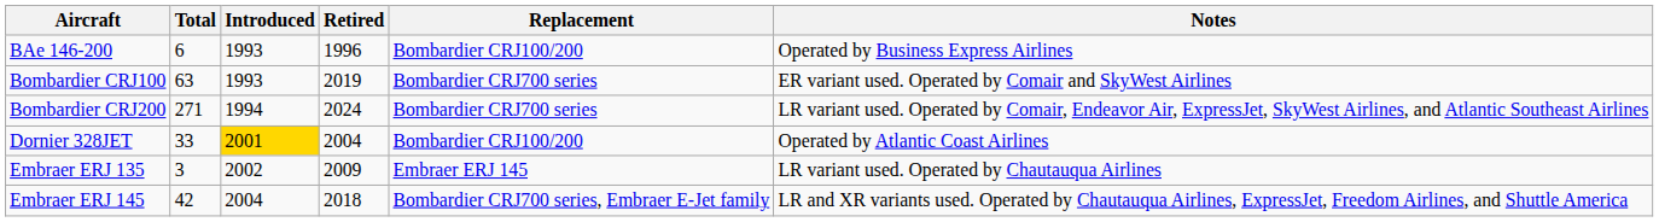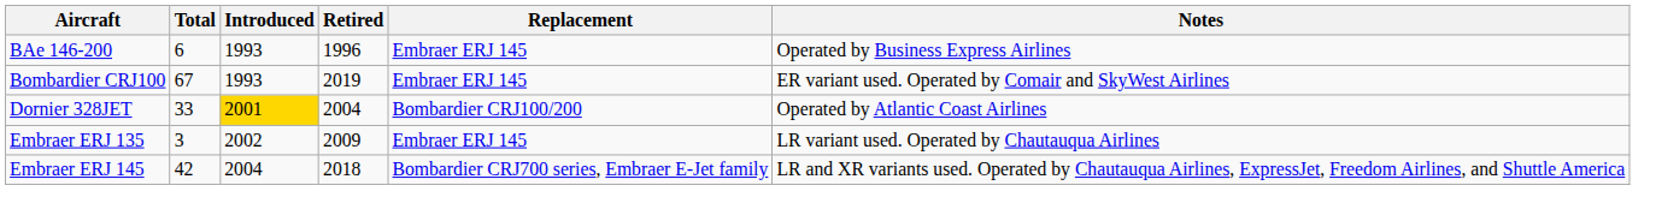BAe 146-200 | Replacement: Bombardier CRJ100/200 -> Embraer ERJ 145
Bombardier CRJ100 | Total: 63 -> 67
Bombardier CRJ100 | Replacement: Bombardier CRJ700 series -> Embraer ERJ 145
- row: Bombardier CRJ200 | 271 | 1994 | 2024 | Bombardier CRJ700 series | LR variant used. Operated by Comair, Endeavor Air, ExpressJet, SkyWest Airlines, and Atlantic Southeast Airlines
